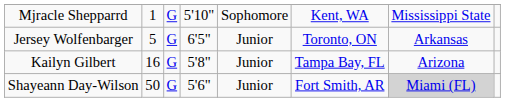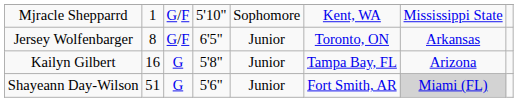Mjracle Shepparrd | column 3: G -> G/F
Jersey Wolfenbarger | column 2: 5 -> 8
Jersey Wolfenbarger | column 3: G -> G/F
Shayeann Day-Wilson | column 2: 50 -> 51
